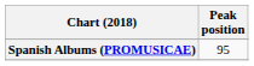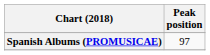Spanish Albums (PROMUSICAE) | Peak position: 95 -> 97
